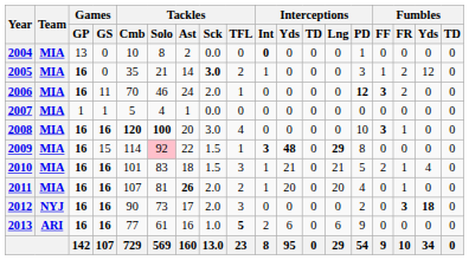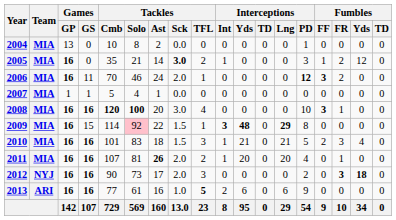2004 | Interceptions / Int: bold -> normal
2010 | Fumbles / FR: 1 -> 3
